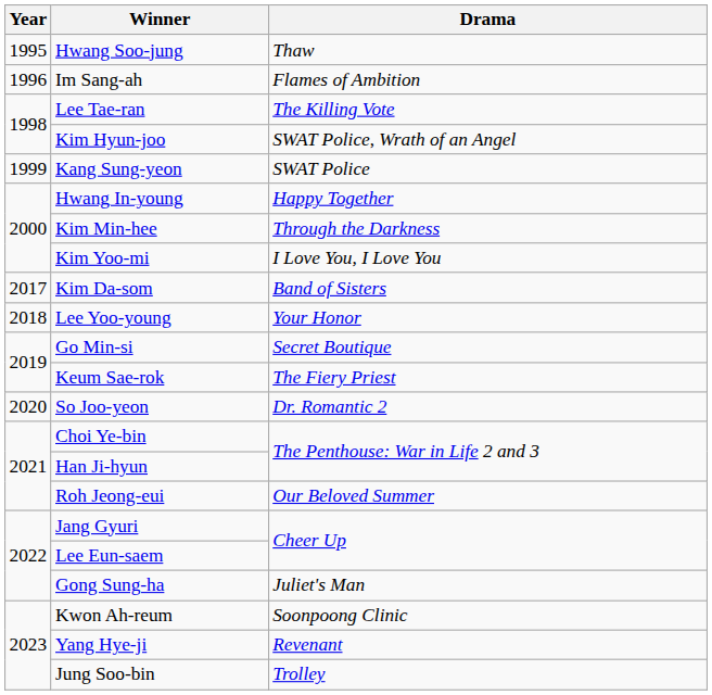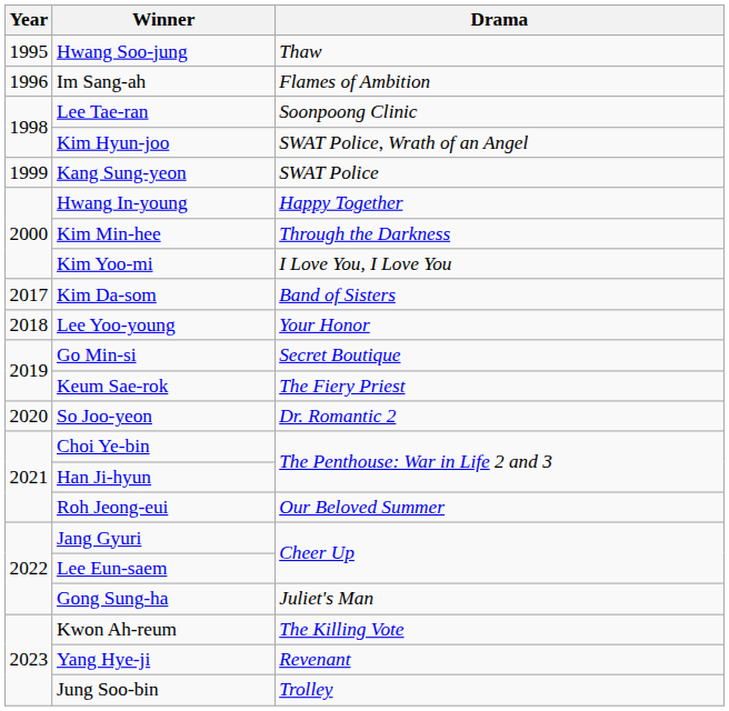Lee Tae-ran | Drama: The Killing Vote -> Soonpoong Clinic
Kwon Ah-reum | Drama: Soonpoong Clinic -> The Killing Vote
